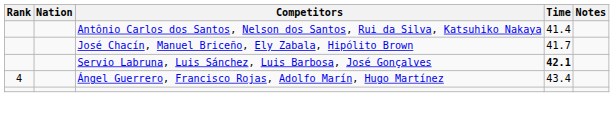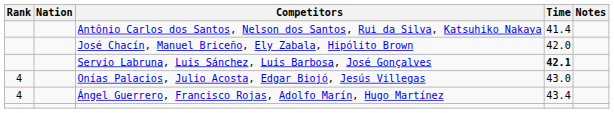José Chacín, Manuel Briceño, Ely Zabala, Hipólito Brown | Time: 41.7 -> 42.0
+ row: 4 | Onías Palacios, Julio Acosta, Edgar Biojó, Jesús Villegas | 43.0
